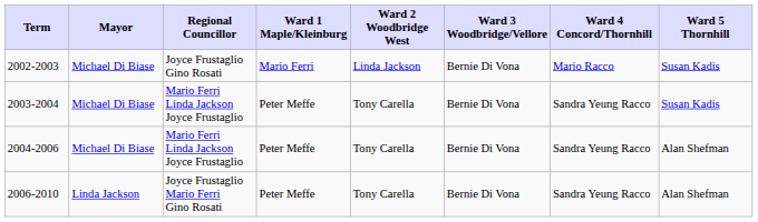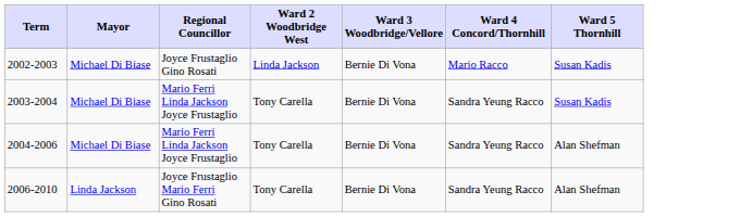- column: Ward 1 Maple/Kleinburg | Mario Ferri | Peter Meffe | Peter Meffe | Peter Meffe
